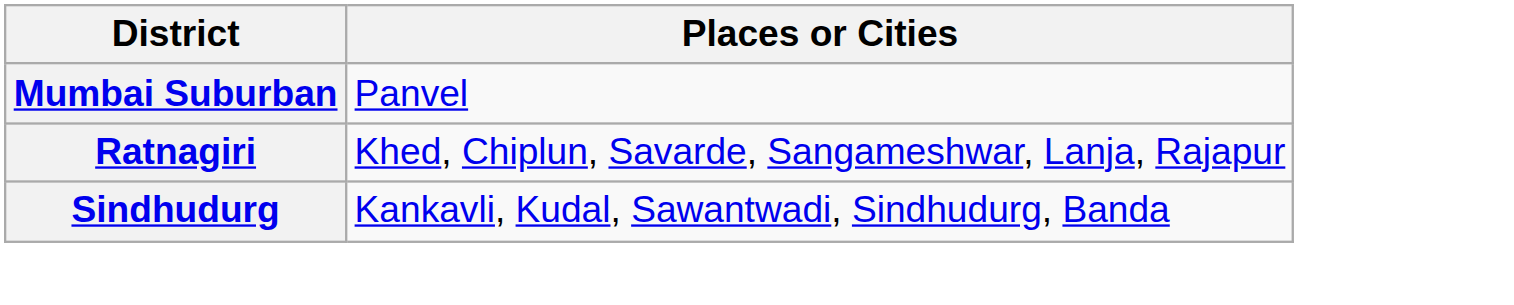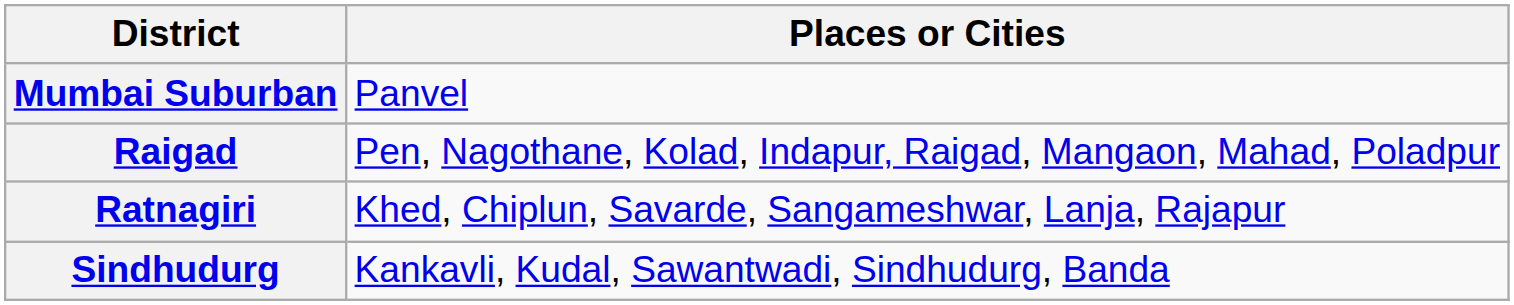+ row: Raigad | Pen, Nagothane, Kolad, Indapur, Raigad, Mangaon, Mahad, Poladpur
